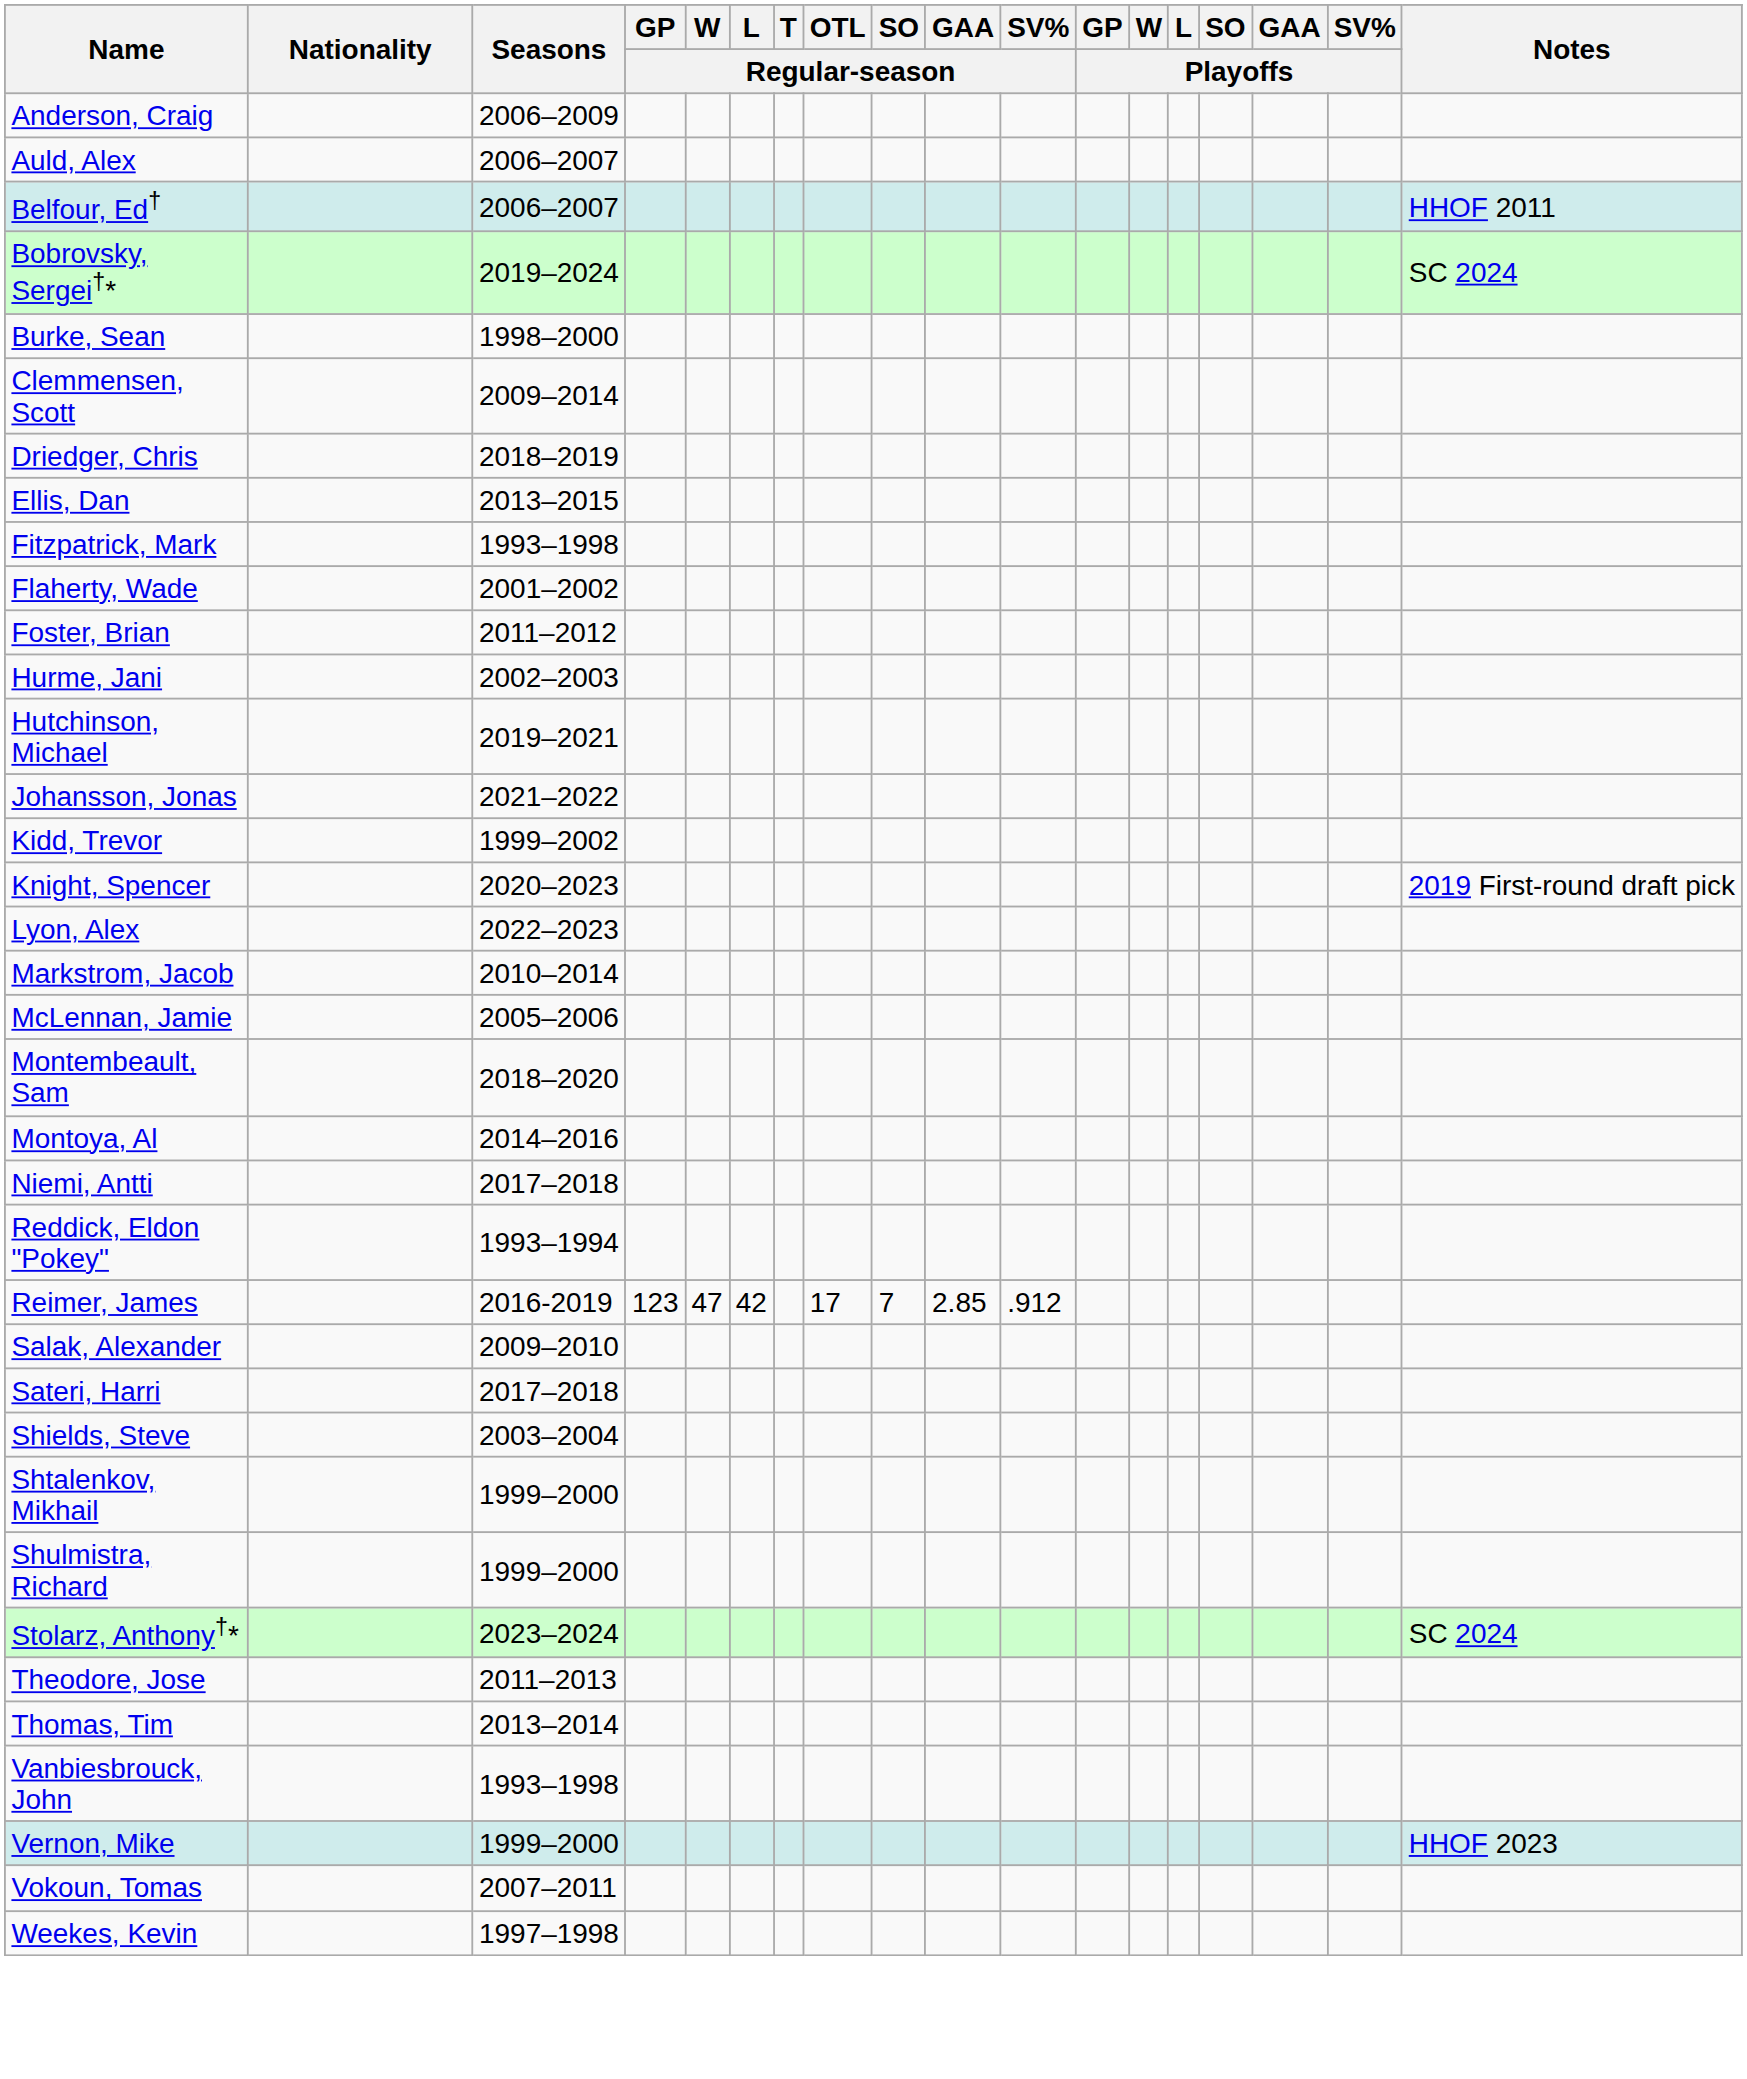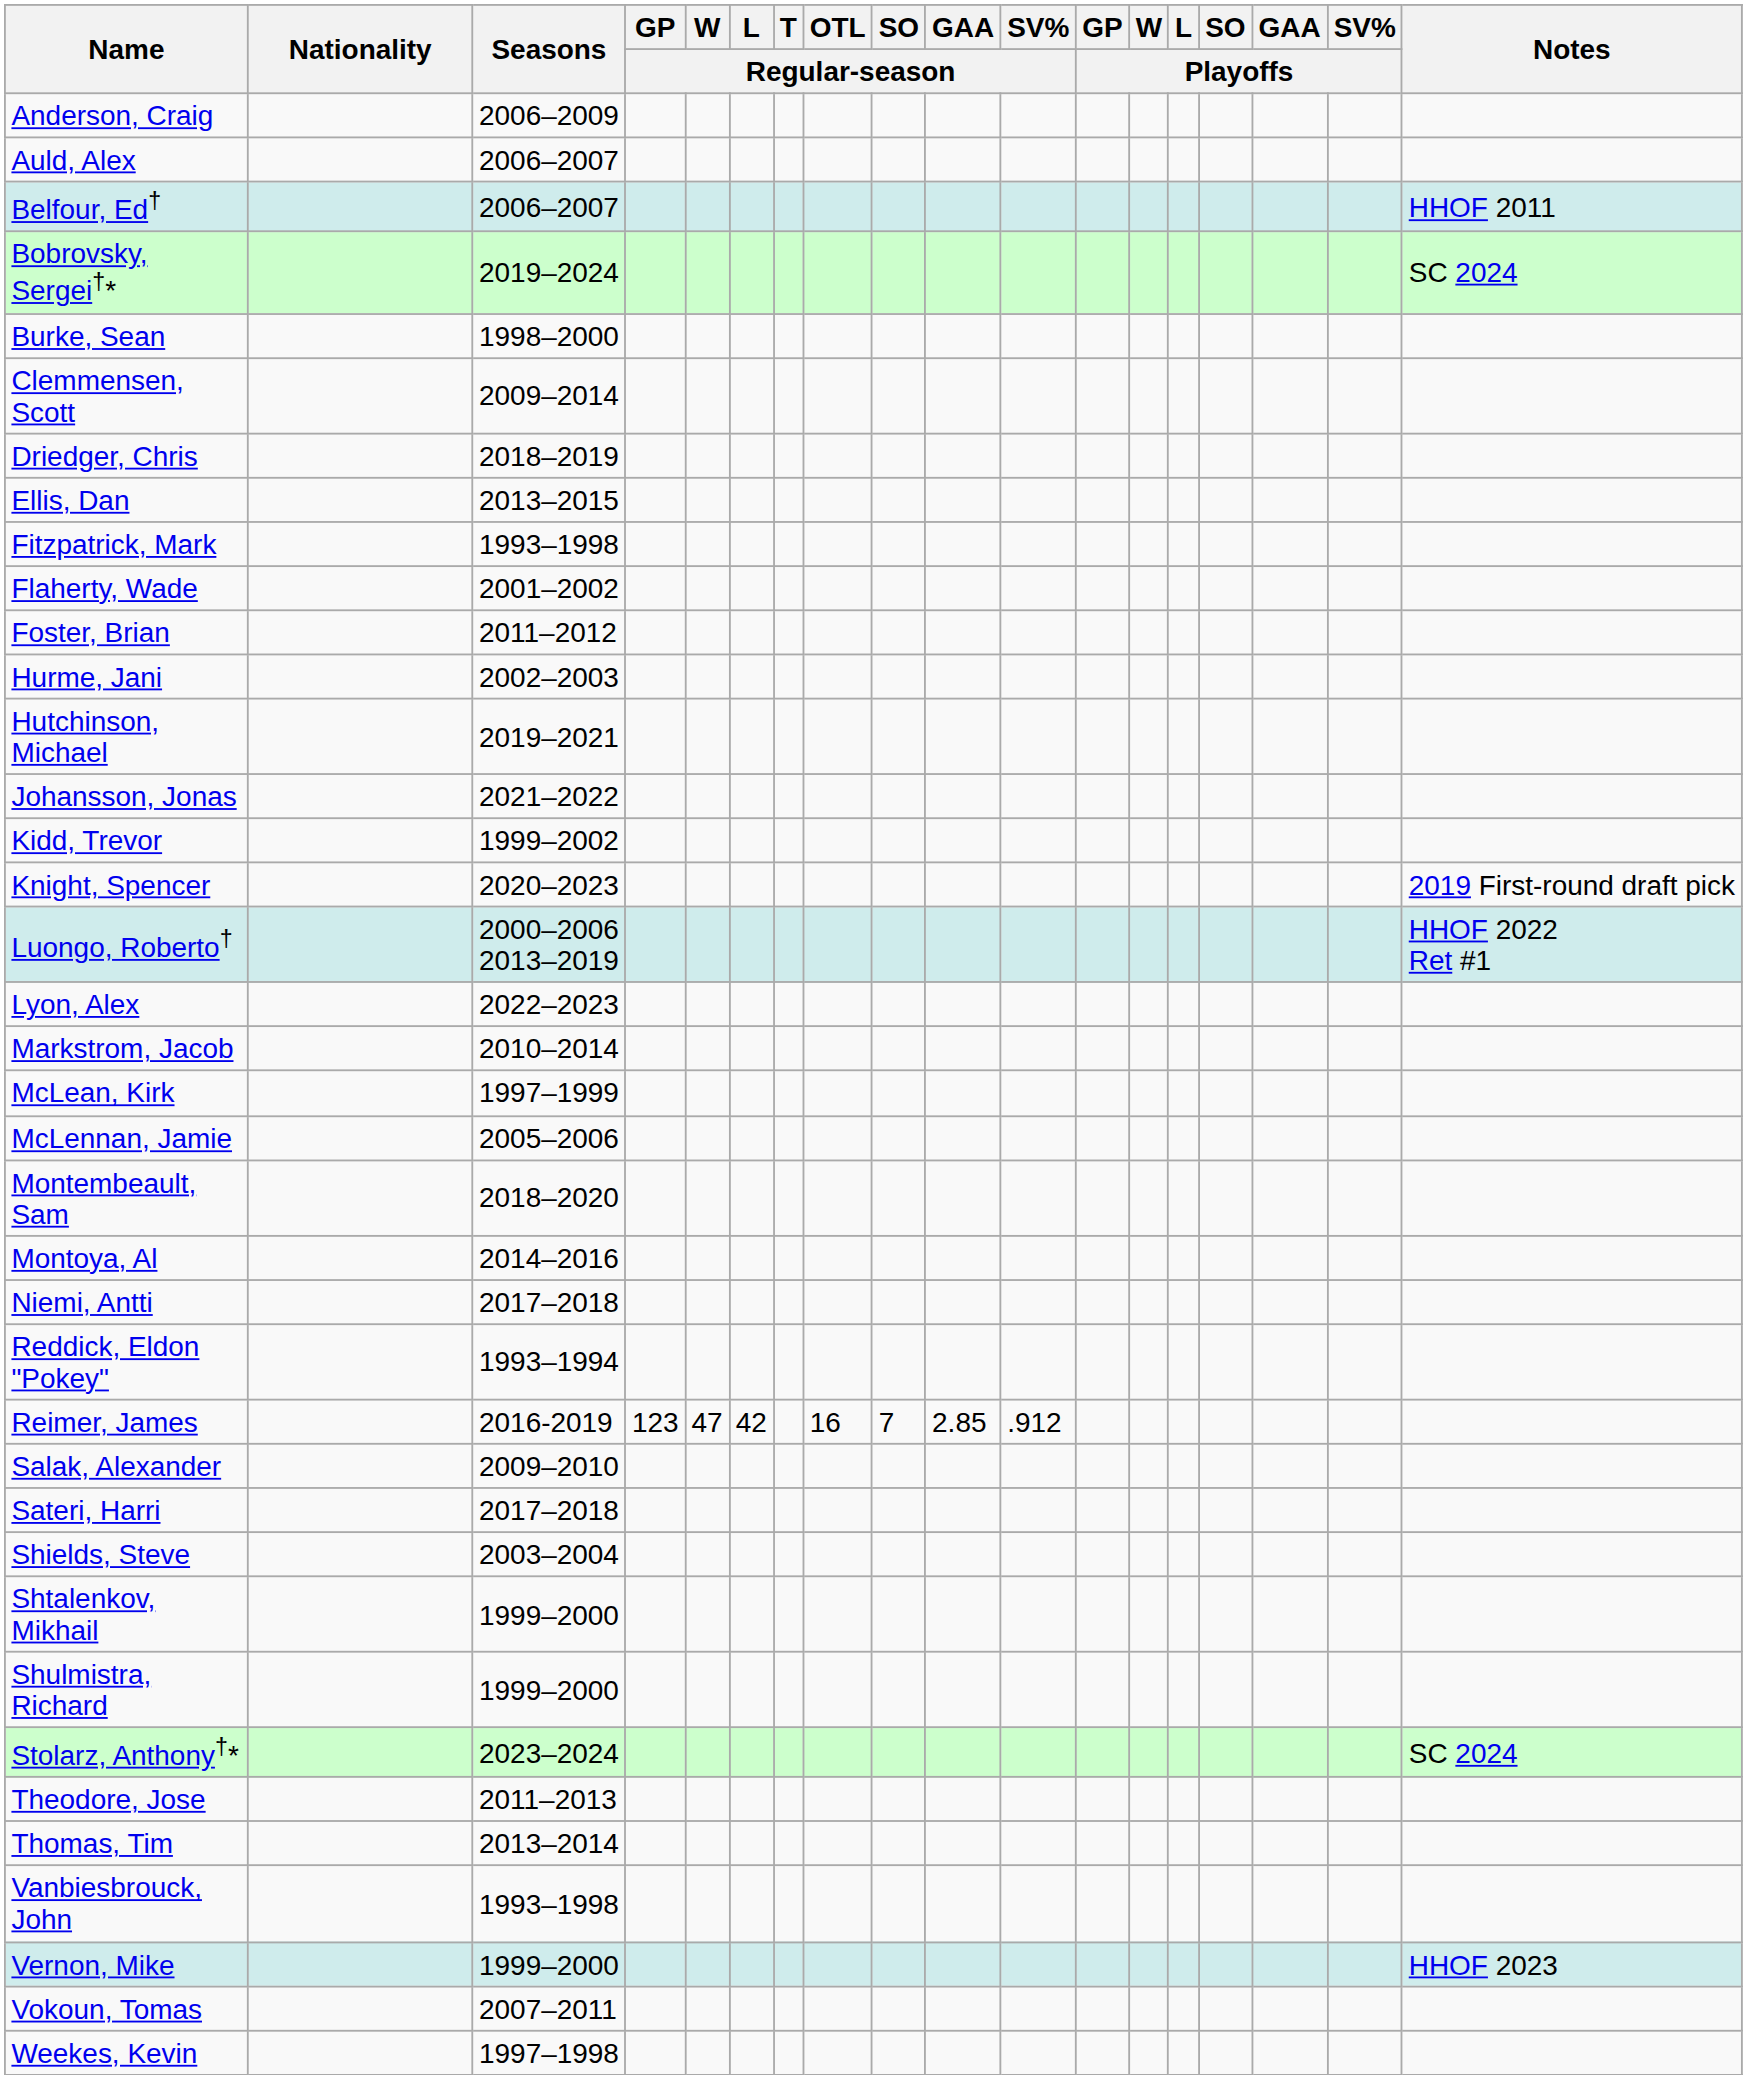+ row: Luongo, Roberto† | 2000–2006 2013–2019 | HHOF 2022 Ret #1
+ row: McLean, Kirk | 1997–1999
Reimer, James | OTL / Regular-season: 17 -> 16
